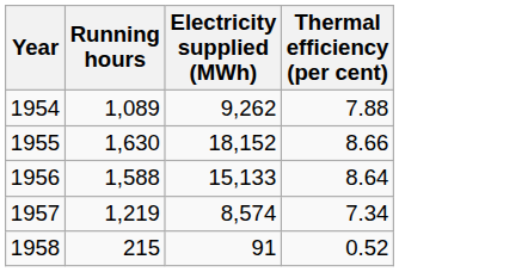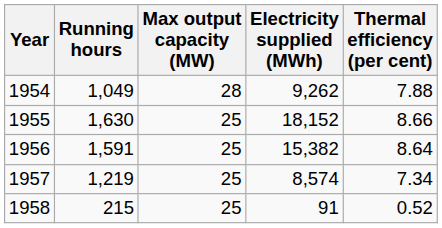+ column: Max output capacity (MW) | 28 | 25 | 25 | 25 | 25
1954 | Running hours: 1,089 -> 1,049
1956 | Running hours: 1,588 -> 1,591
1956 | Electricity supplied (MWh): 15,133 -> 15,382
